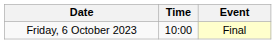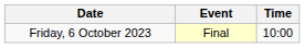columns swapped: Time <-> Event
